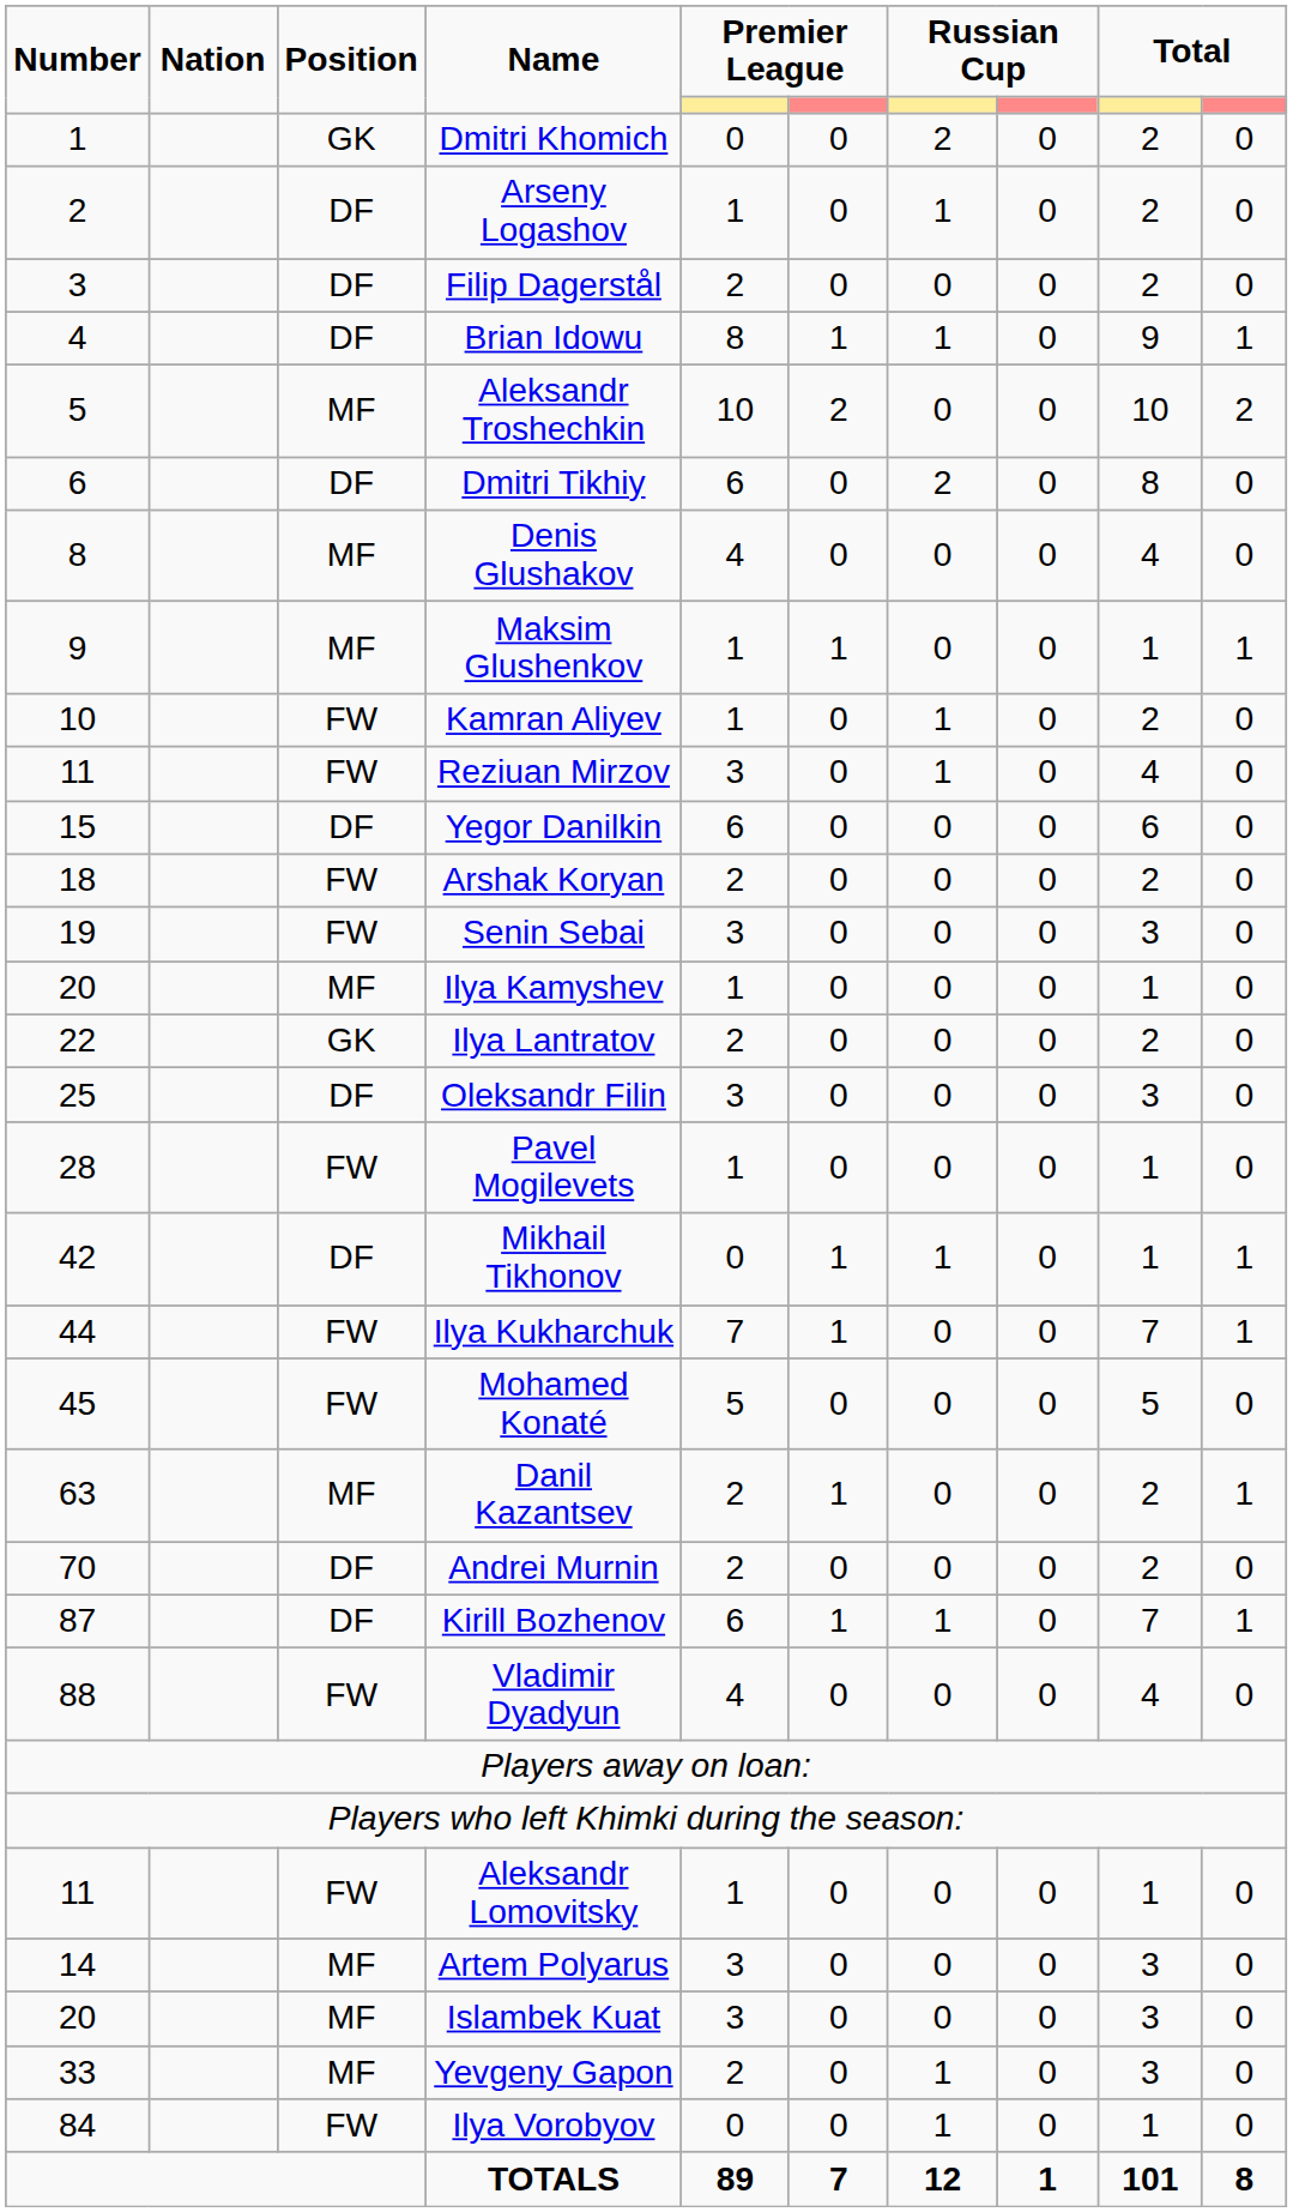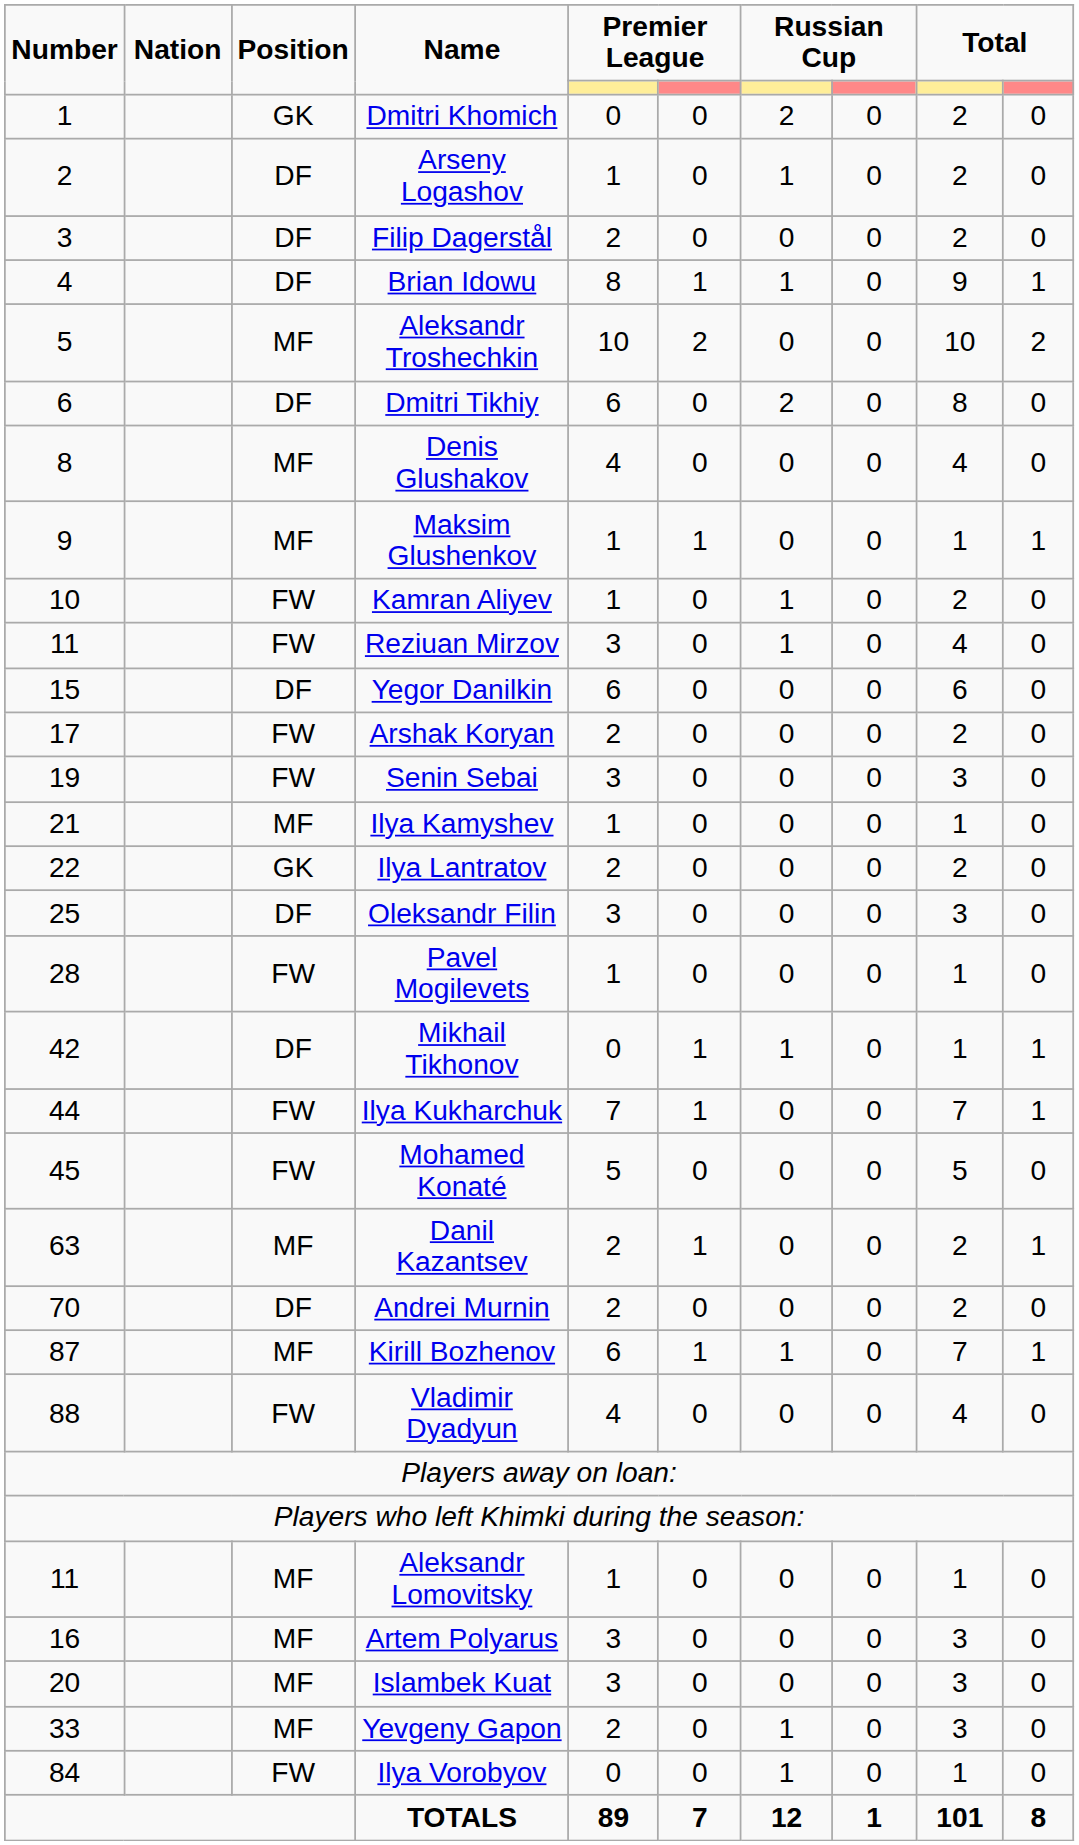Arshak Koryan | Number: 18 -> 17
Ilya Kamyshev | Number: 20 -> 21
Kirill Bozhenov | Position: DF -> MF
Aleksandr Lomovitsky | Position: FW -> MF
Artem Polyarus | Number: 14 -> 16
